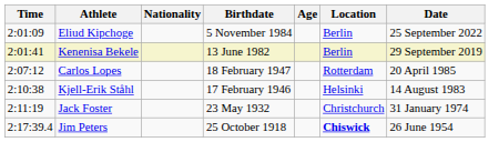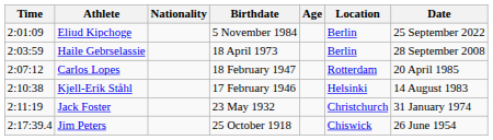- row: 2:01:41 | Kenenisa Bekele | 13 June 1982 | Berlin | 29 September 2019
+ row: 2:03:59 | Haile Gebrselassie | 18 April 1973 | Berlin | 28 September 2008
Jim Peters | Location: bold -> normal
